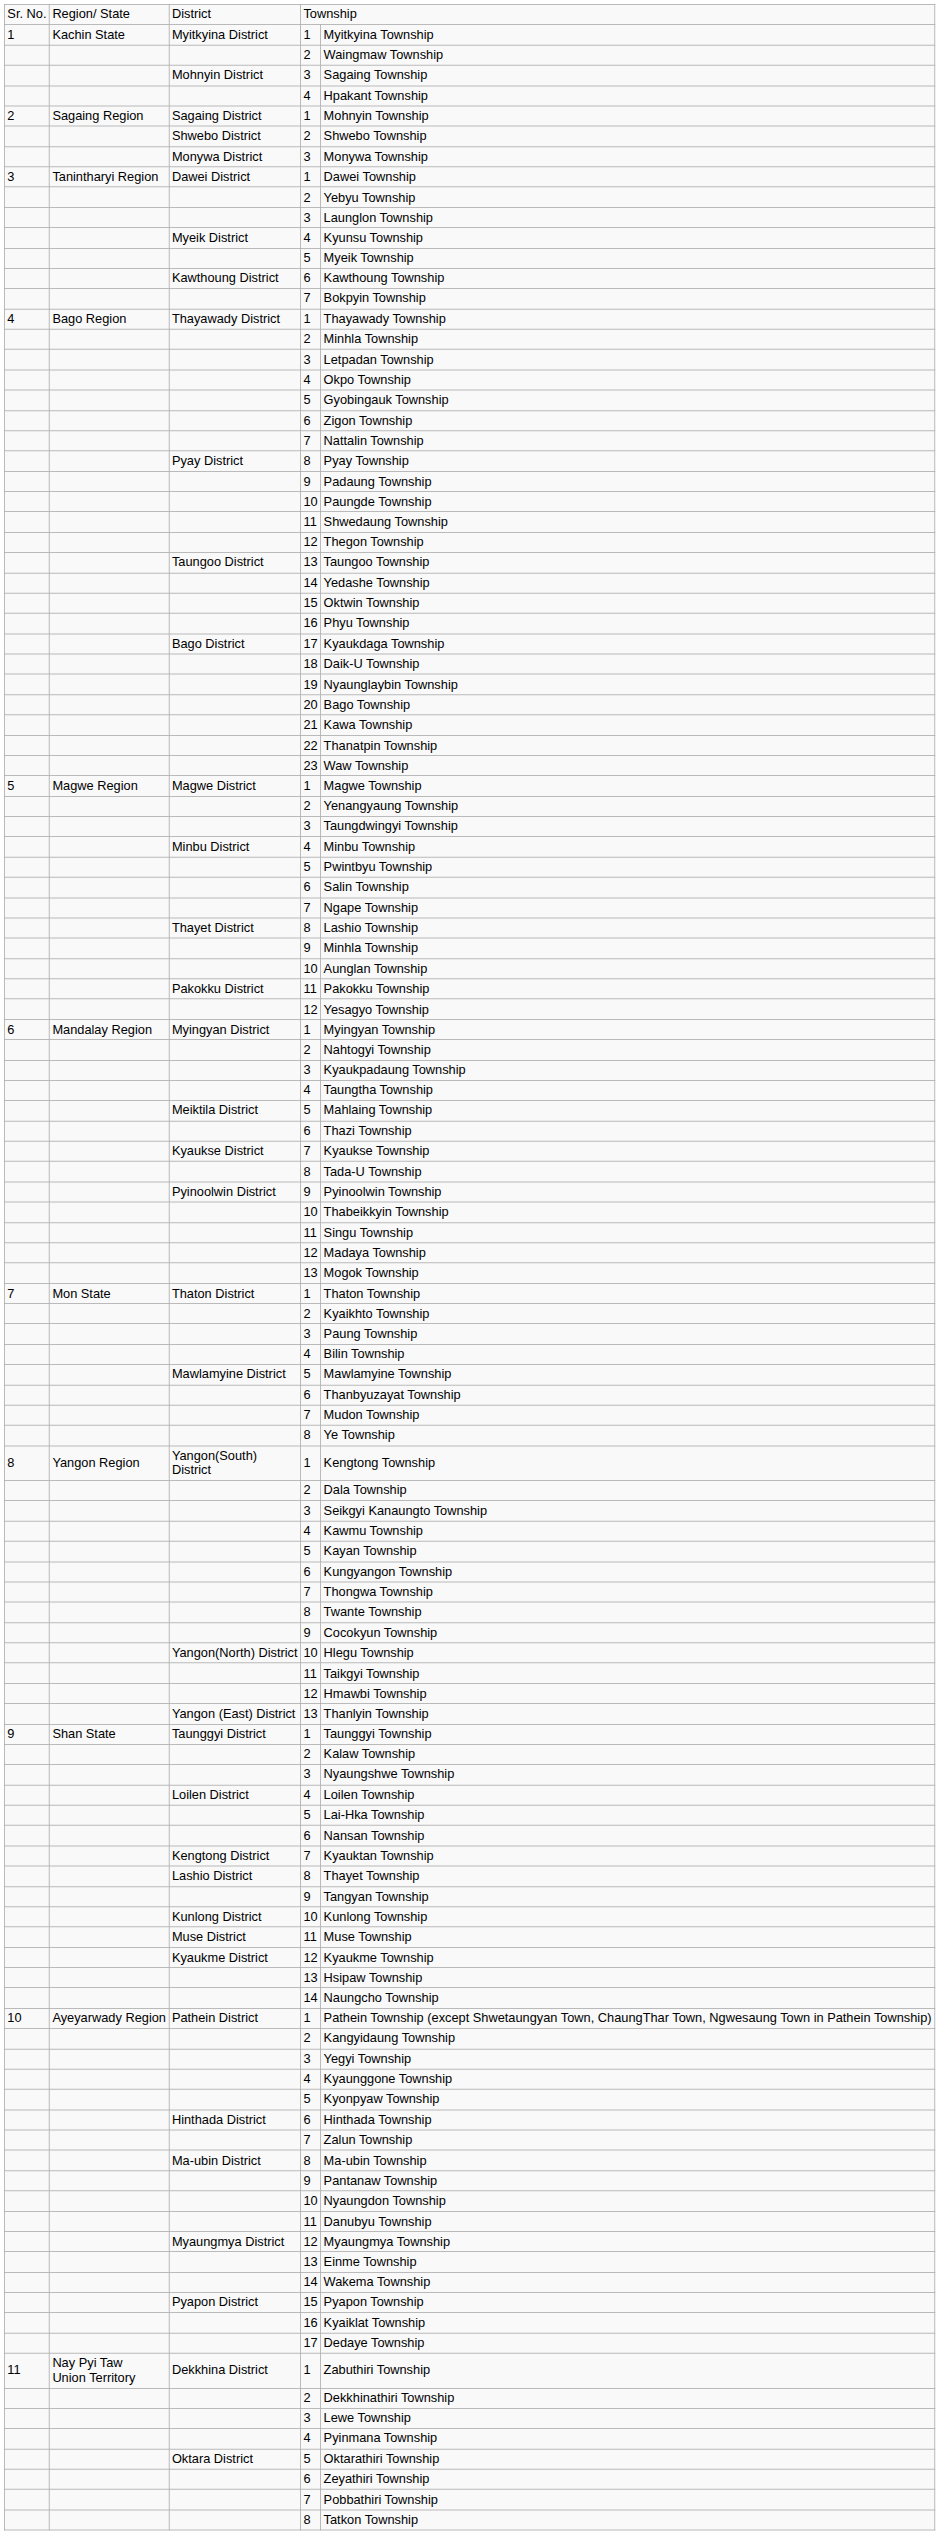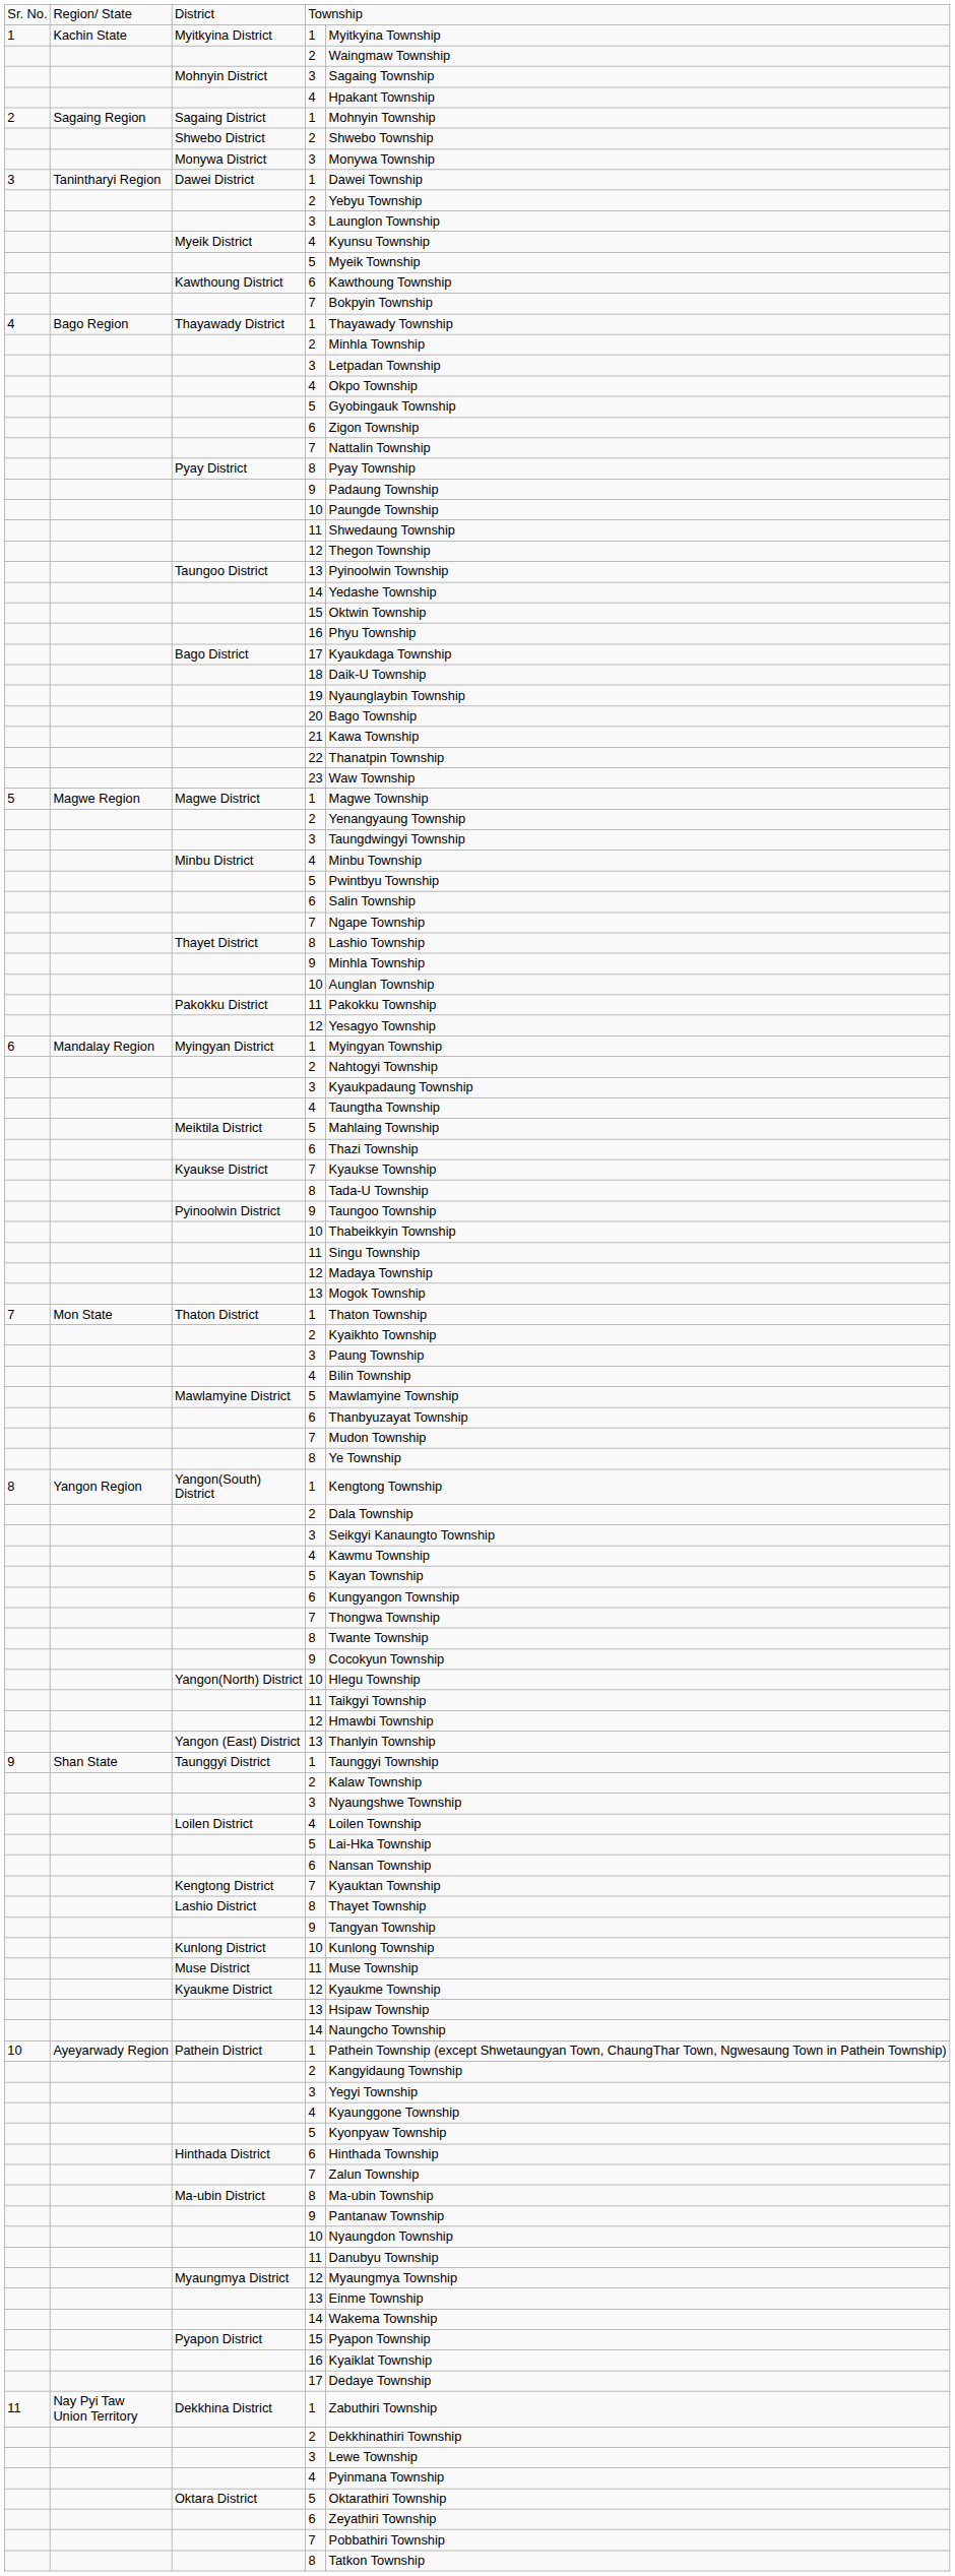Taungoo District | column 5: Taungoo Township -> Pyinoolwin Township
Pyinoolwin District | column 5: Pyinoolwin Township -> Taungoo Township
